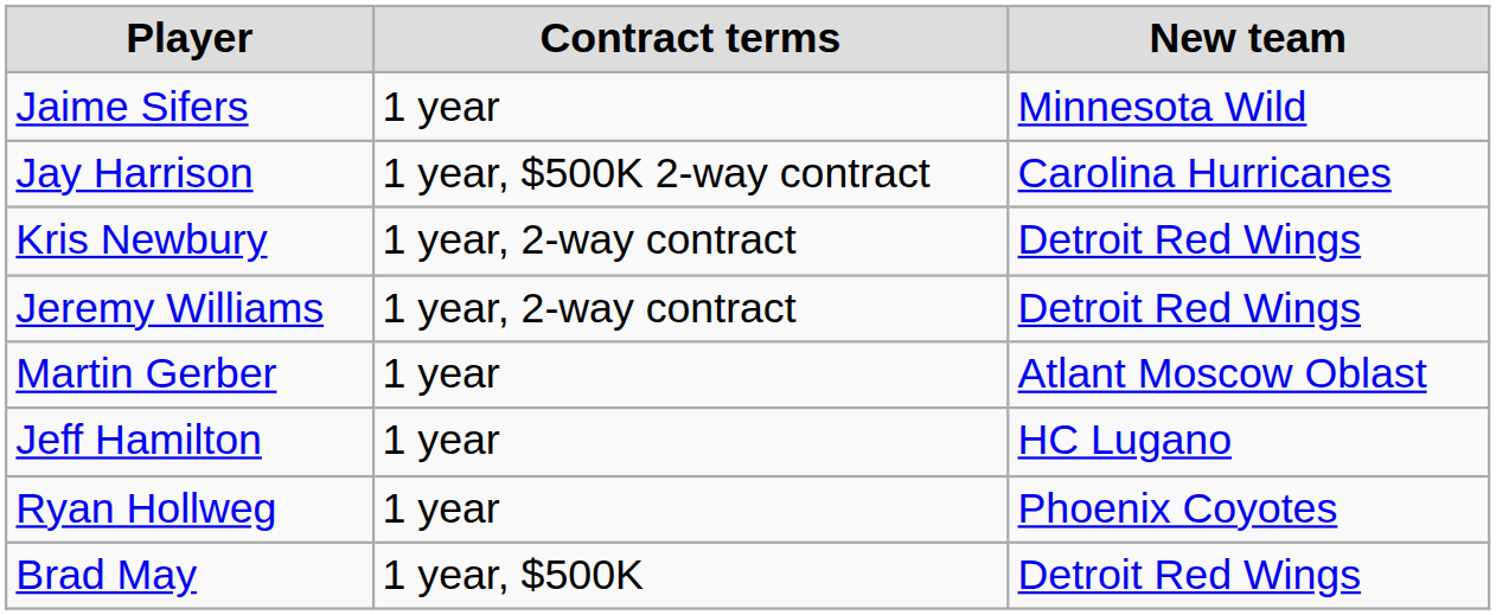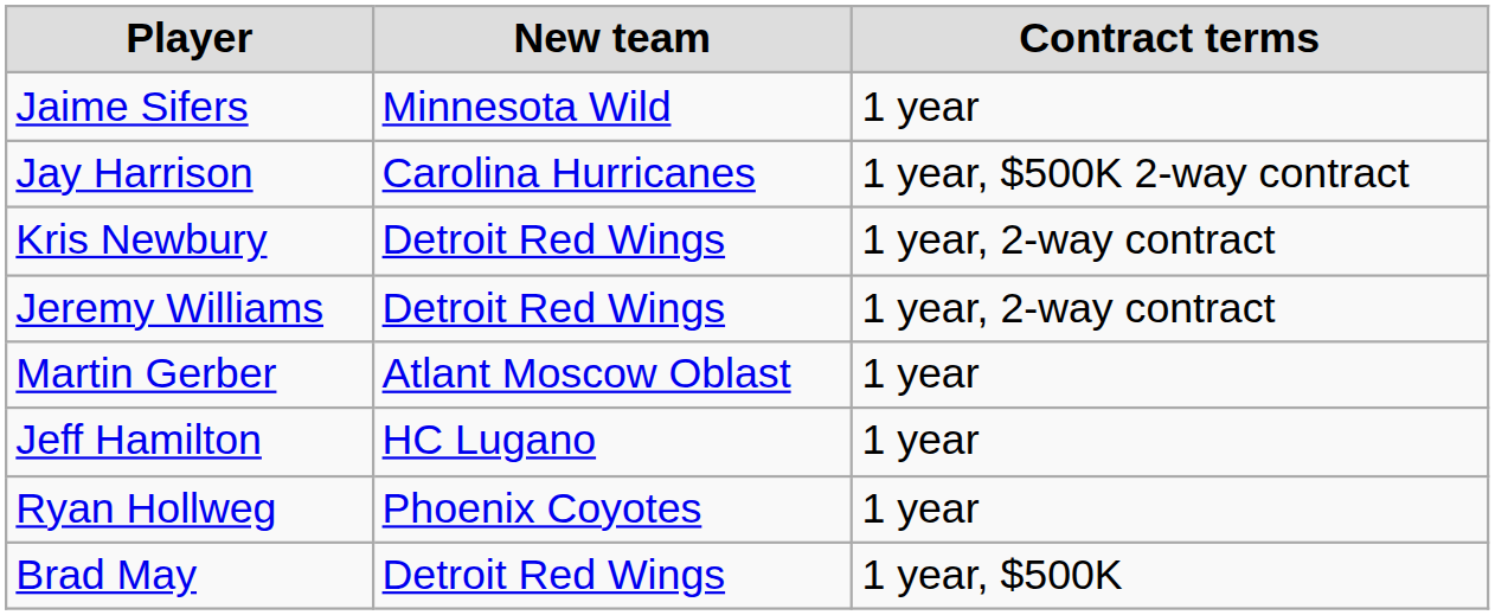columns swapped: New team <-> Contract terms
